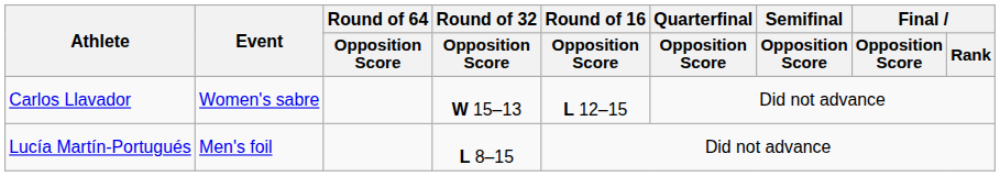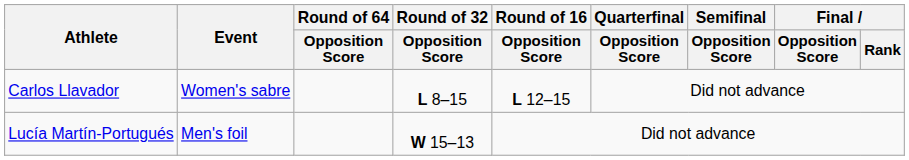Carlos Llavador | Round of 32 / Opposition Score: W 15–13 -> L 8–15
Lucía Martín-Portugués | Round of 32 / Opposition Score: L 8–15 -> W 15–13
